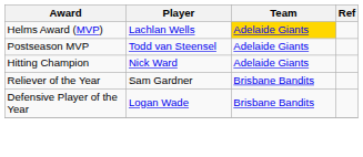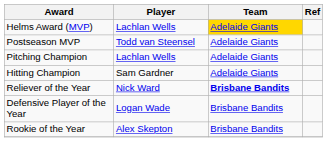+ row: Pitching Champion | Lachlan Wells | Adelaide Giants
Hitting Champion | Player: Nick Ward -> Sam Gardner
Reliever of the Year | Player: Sam Gardner -> Nick Ward
Reliever of the Year | Team: normal -> bold
+ row: Rookie of the Year | Alex Skepton | Brisbane Bandits
